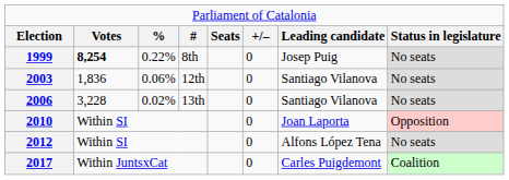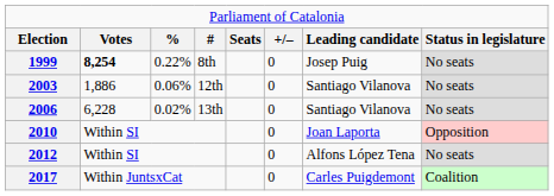2003 | column 2: 1,836 -> 1,886
2006 | column 2: 3,228 -> 6,228
